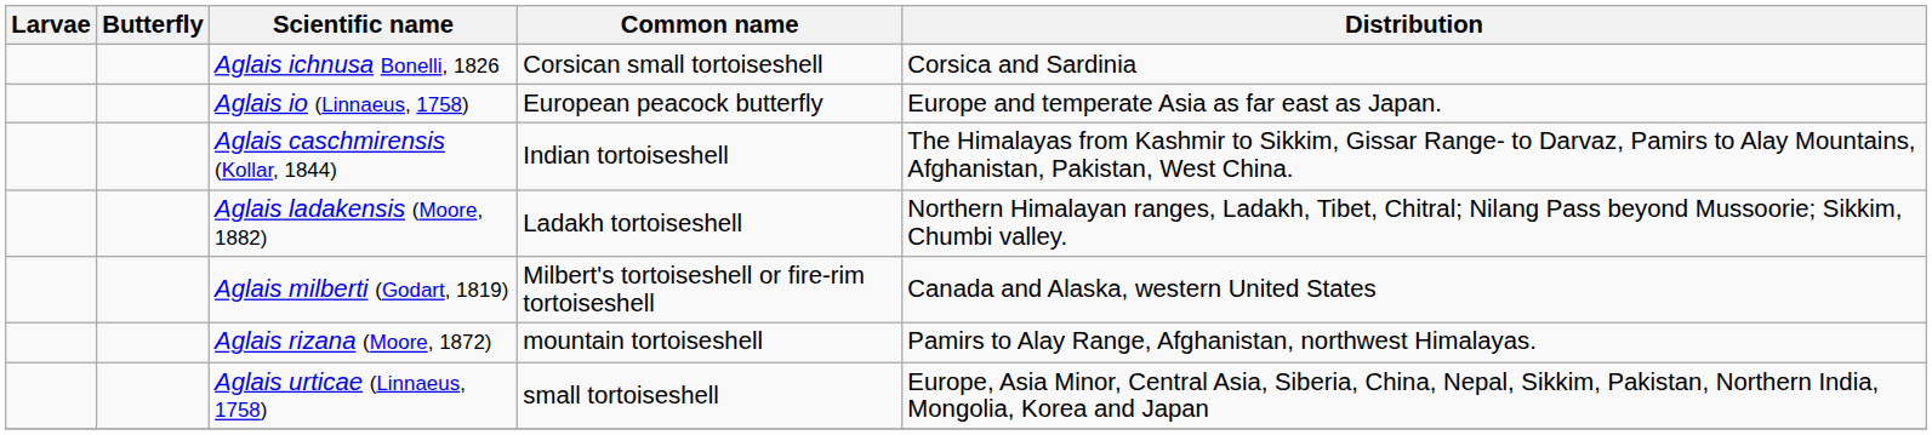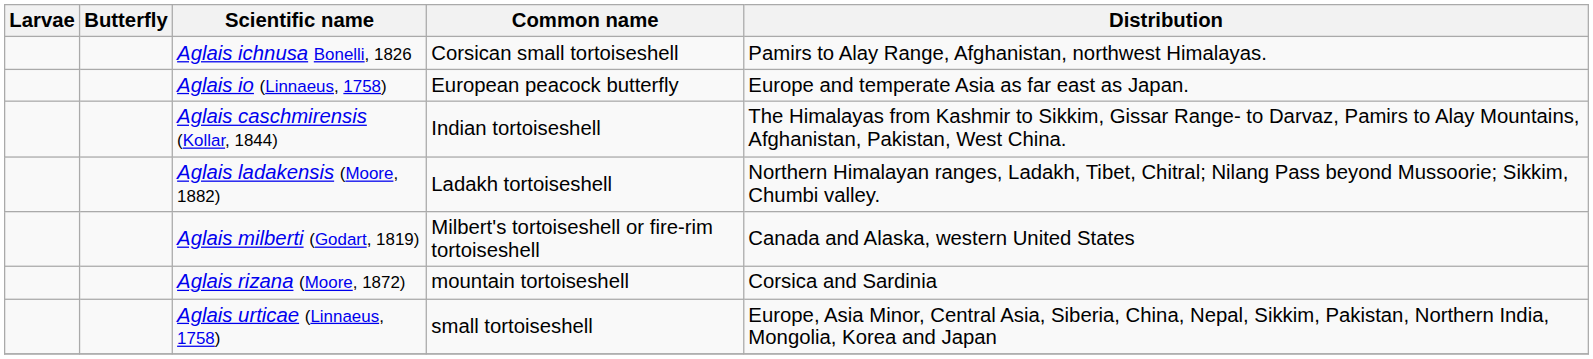Aglais ichnusa Bonelli, 1826 | Distribution: Corsica and Sardinia -> Pamirs to Alay Range, Afghanistan, northwest Himalayas.
Aglais rizana (Moore, 1872) | Distribution: Pamirs to Alay Range, Afghanistan, northwest Himalayas. -> Corsica and Sardinia
